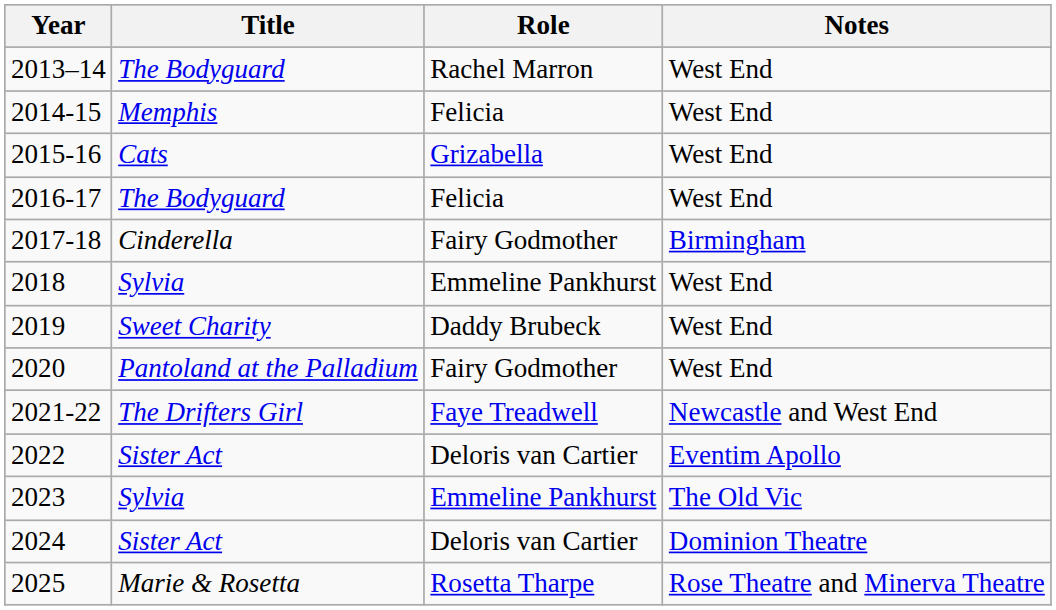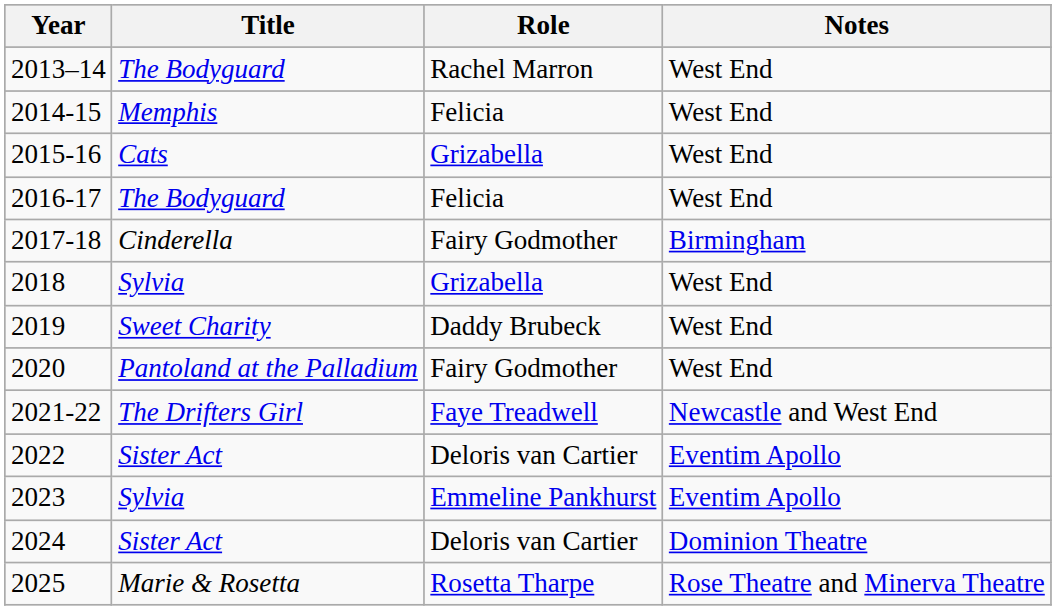2018 | Role: Emmeline Pankhurst -> Grizabella
2023 | Notes: The Old Vic -> Eventim Apollo
